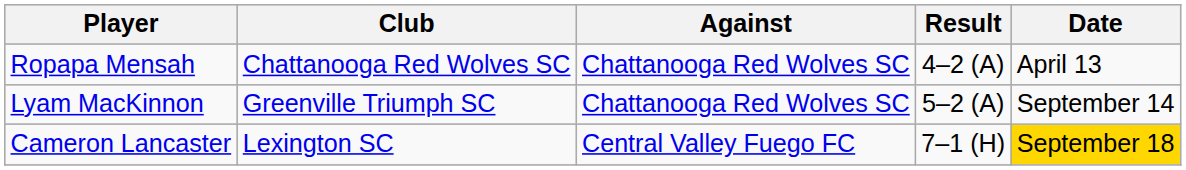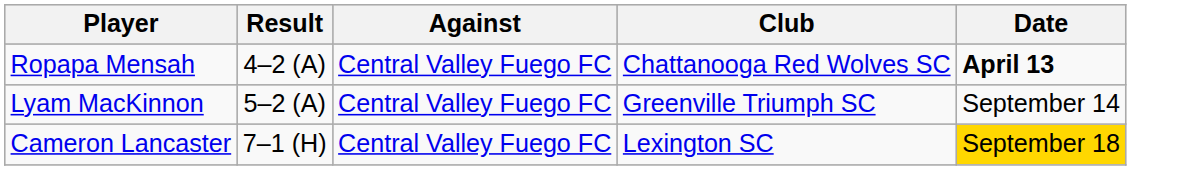columns swapped: Club <-> Result
Ropapa Mensah | Against: Chattanooga Red Wolves SC -> Central Valley Fuego FC
Ropapa Mensah | Date: normal -> bold
Lyam MacKinnon | Against: Chattanooga Red Wolves SC -> Central Valley Fuego FC
